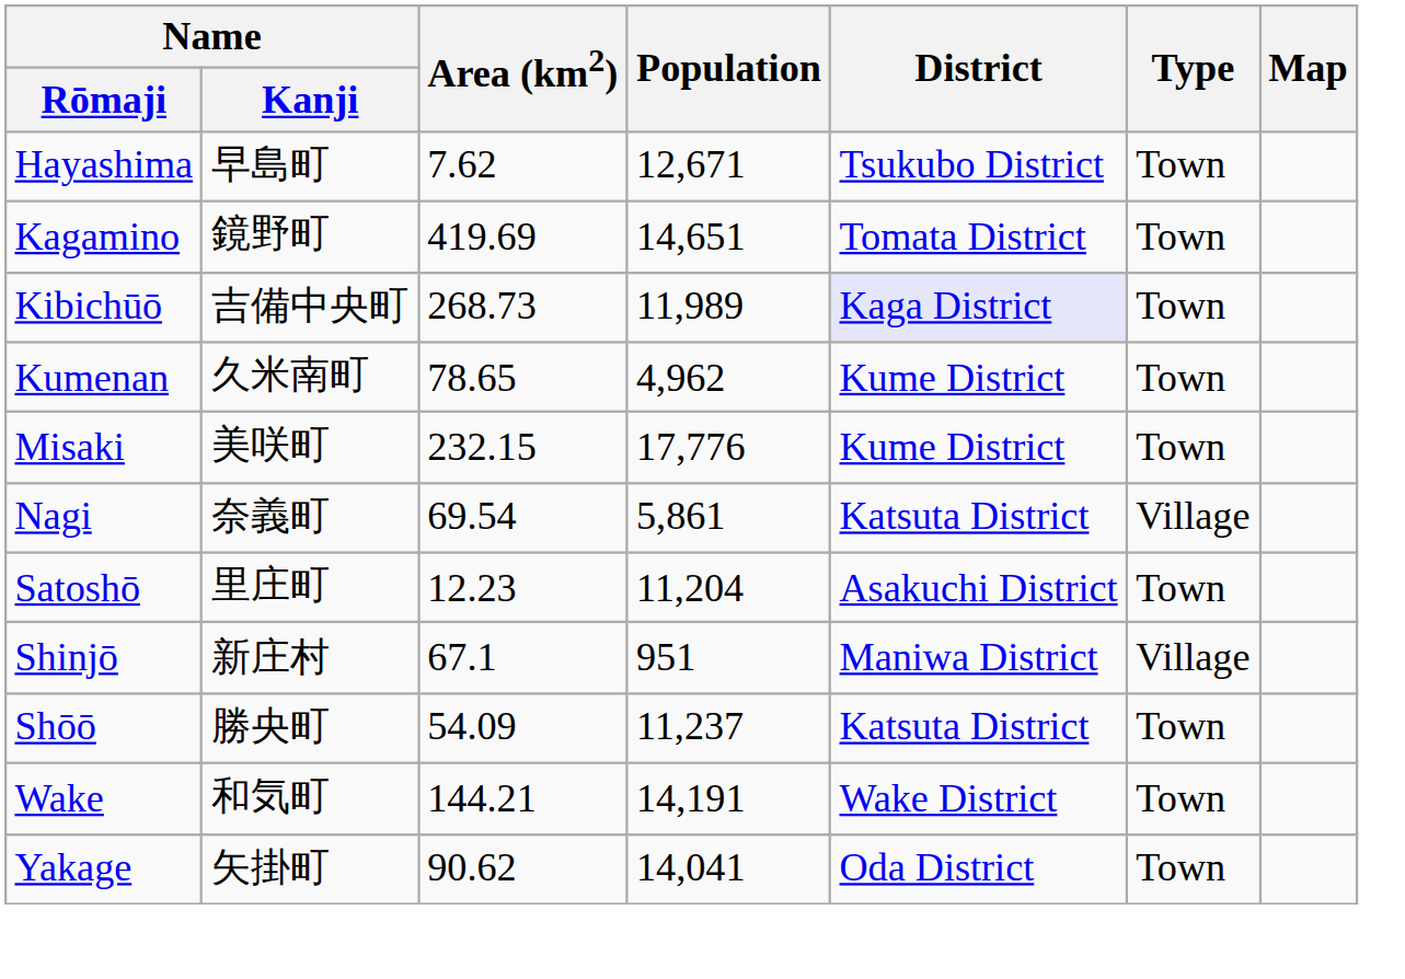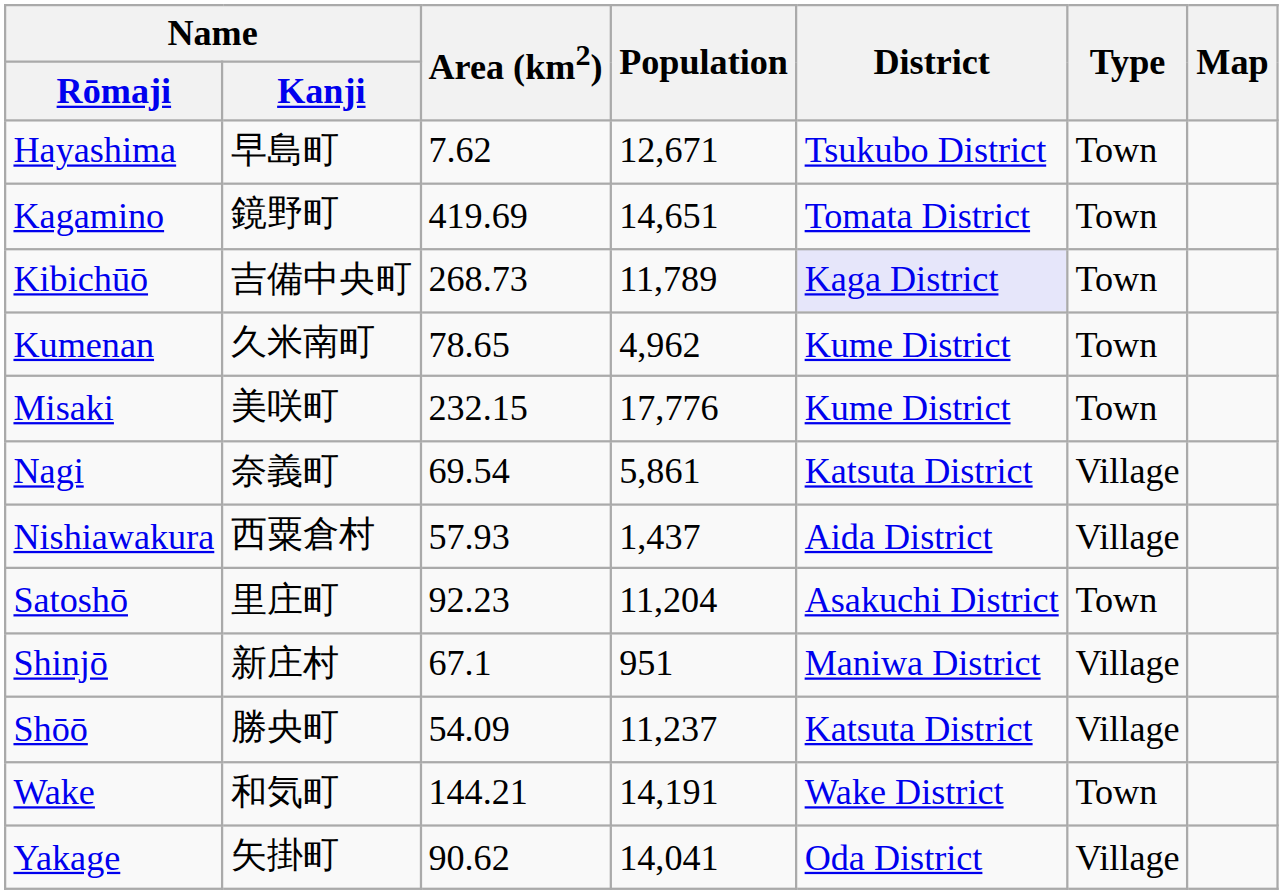Kibichūō | Population: 11,989 -> 11,789
+ row: Nishiawakura | 西粟倉村 | 57.93 | 1,437 | Aida District | Village
Satoshō | Area (km2): 12.23 -> 92.23
Shōō | Type: Town -> Village
Yakage | Type: Town -> Village
